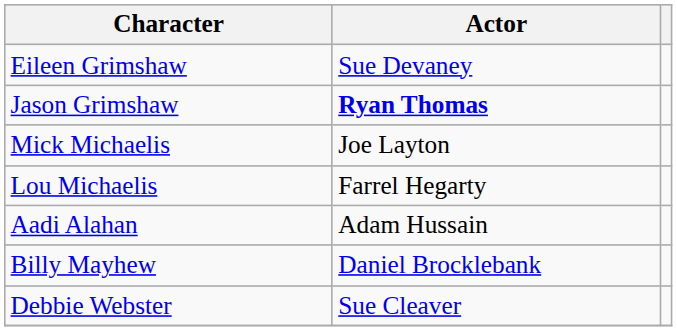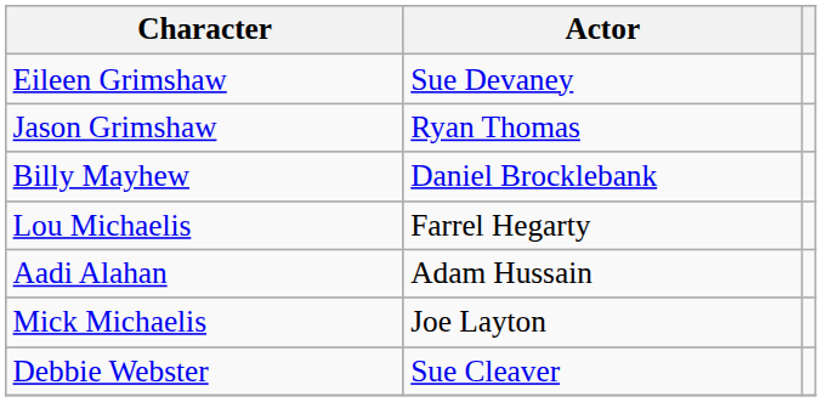Jason Grimshaw | Actor: bold -> normal
rows swapped: Mick Michaelis <-> Billy Mayhew
